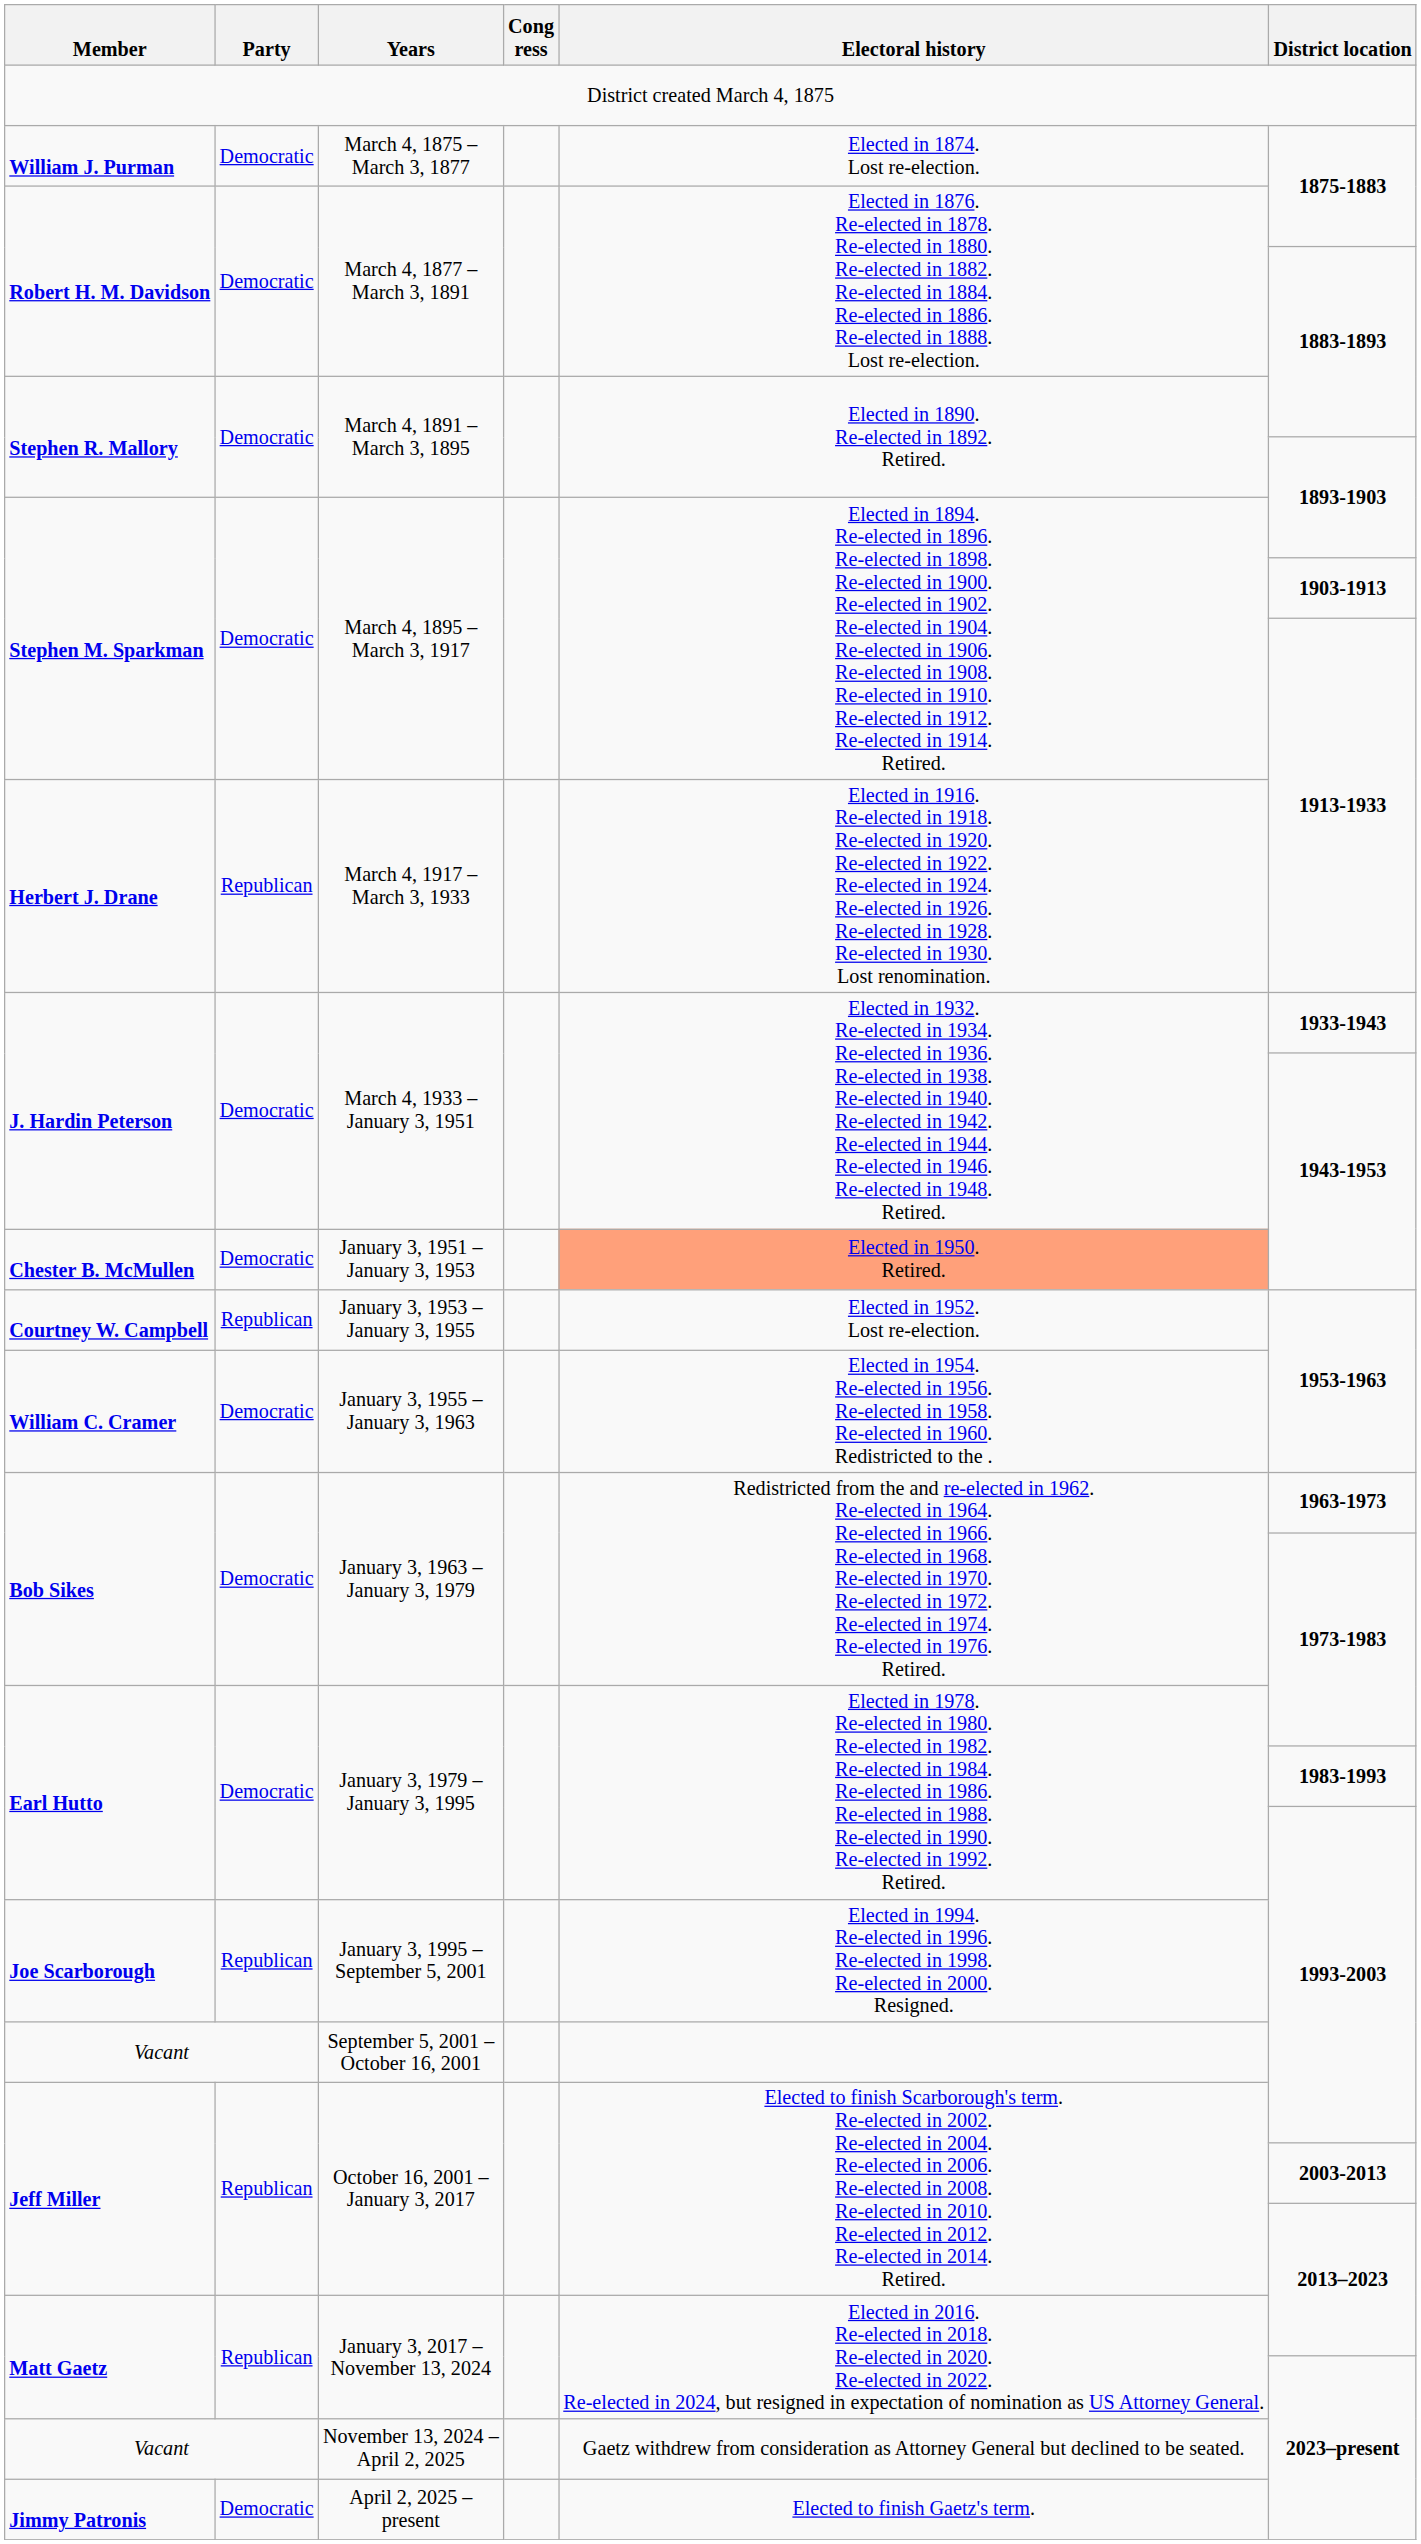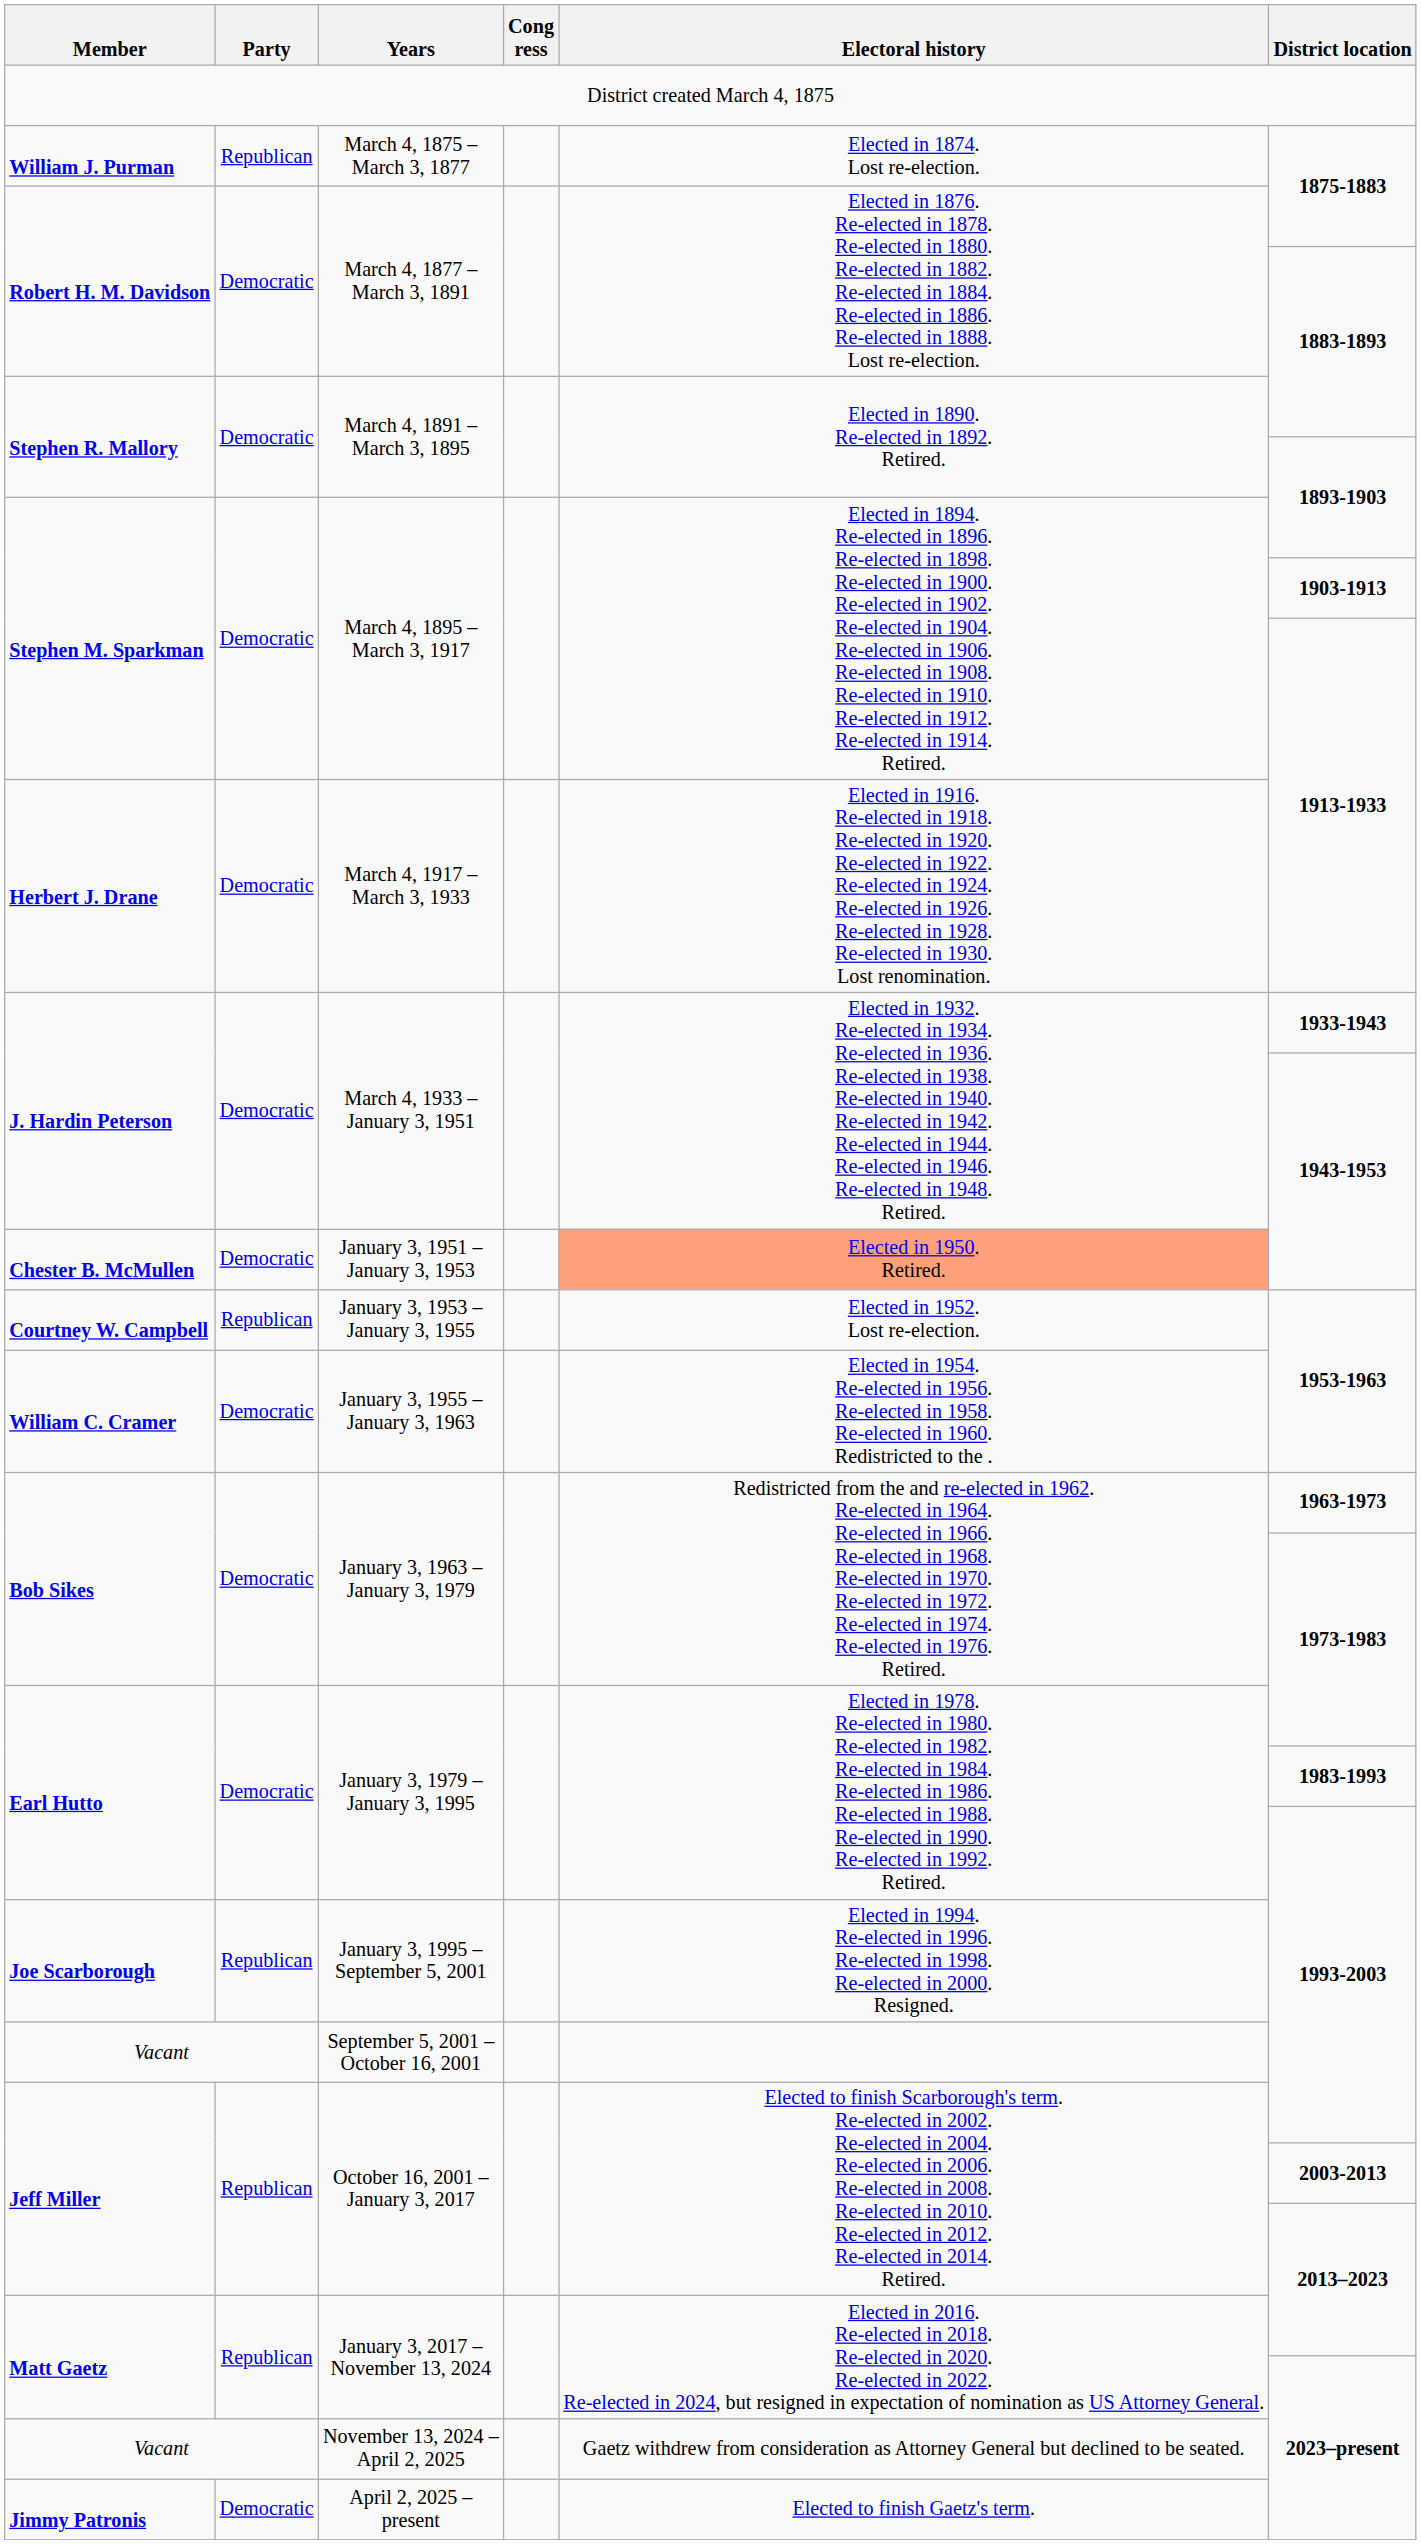March 4, 1875 – March 3, 1877 | Party: Democratic -> Republican
March 4, 1917 – March 3, 1933 | Party: Republican -> Democratic
